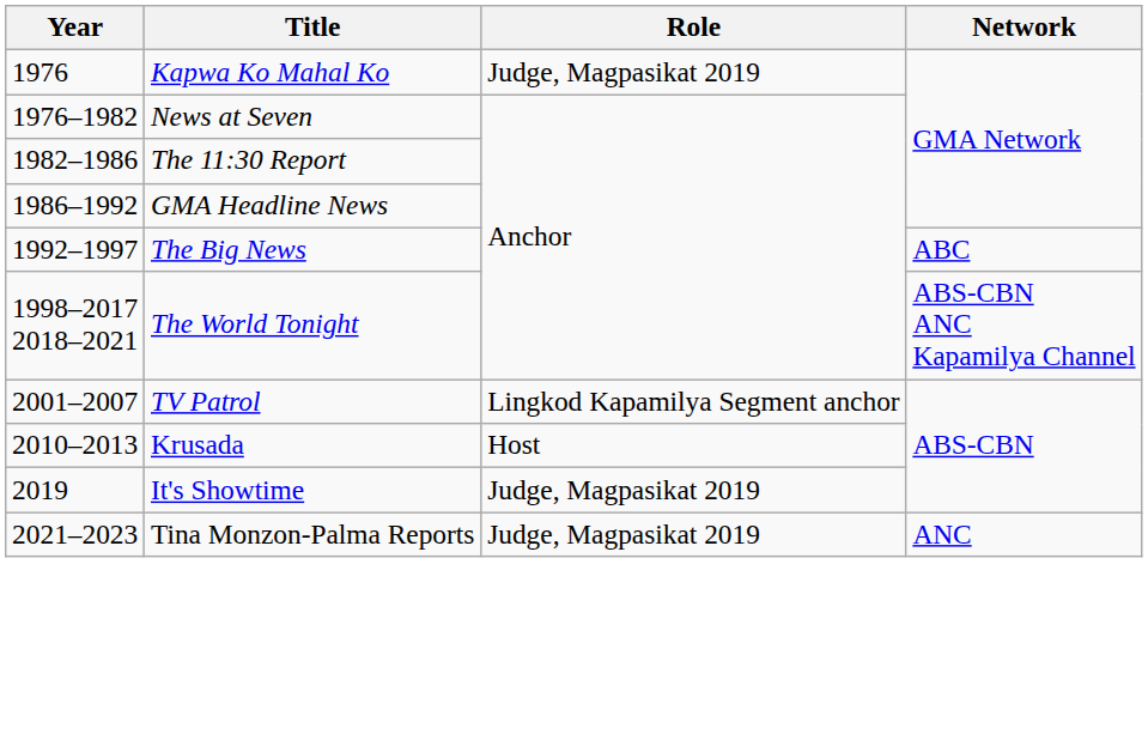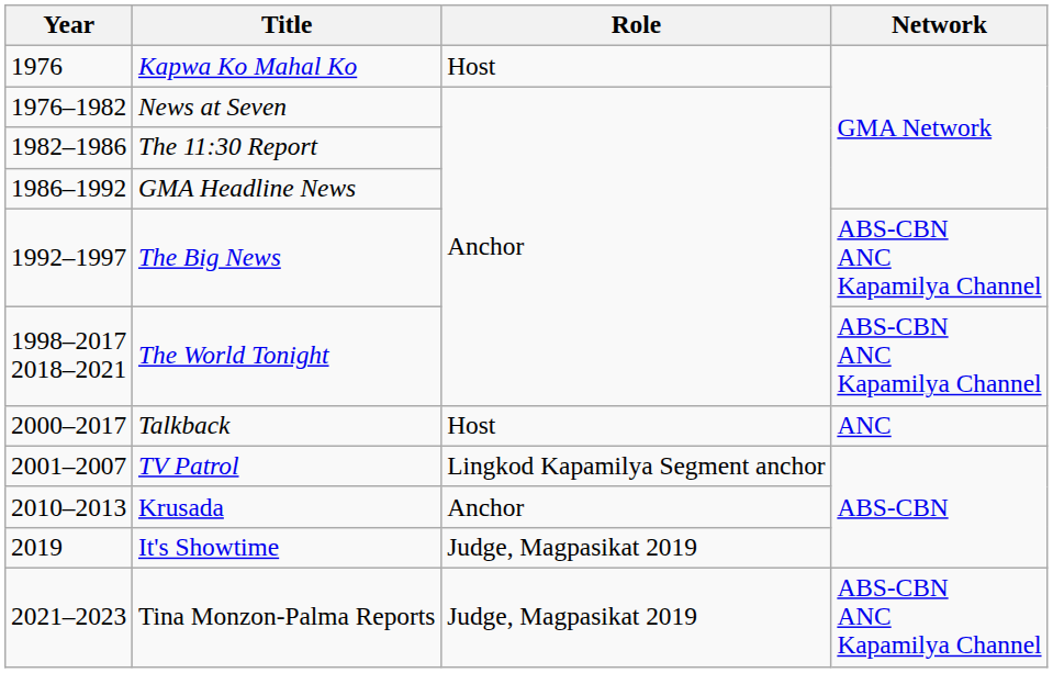Kapwa Ko Mahal Ko | Role: Judge, Magpasikat 2019 -> Host
The Big News | Network: ABC -> ABS-CBN ANC Kapamilya Channel
+ row: 2000–2017 | Talkback | Host | ANC
Krusada | Role: Host -> Anchor
Tina Monzon-Palma Reports | Network: ANC -> ABS-CBN ANC Kapamilya Channel
